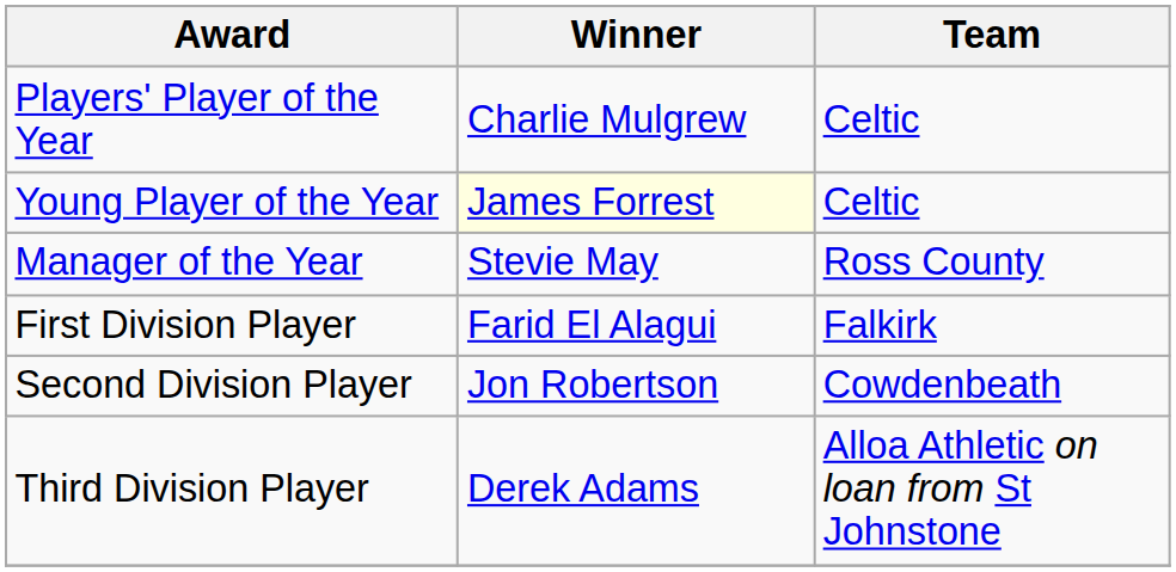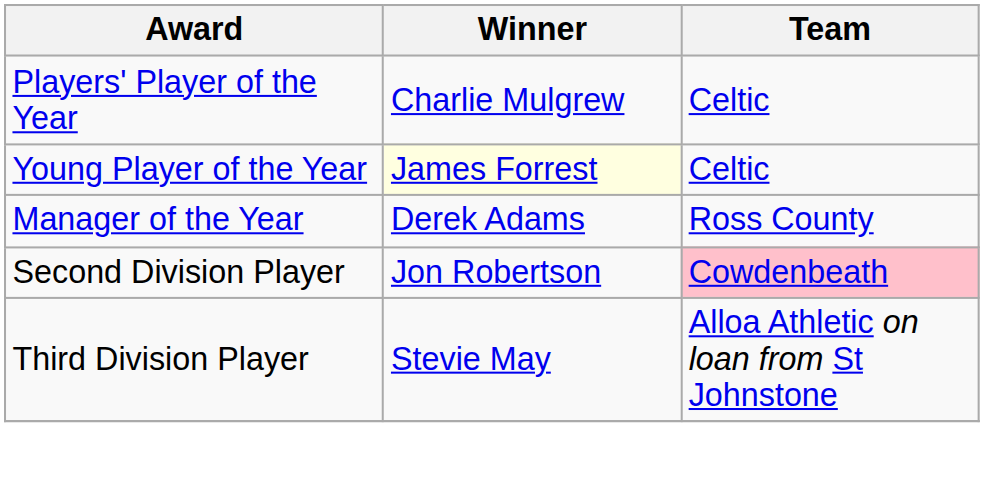Manager of the Year | Winner: Stevie May -> Derek Adams
- row: First Division Player | Farid El Alagui | Falkirk
Second Division Player | Team: no background -> pink background
Third Division Player | Winner: Derek Adams -> Stevie May
